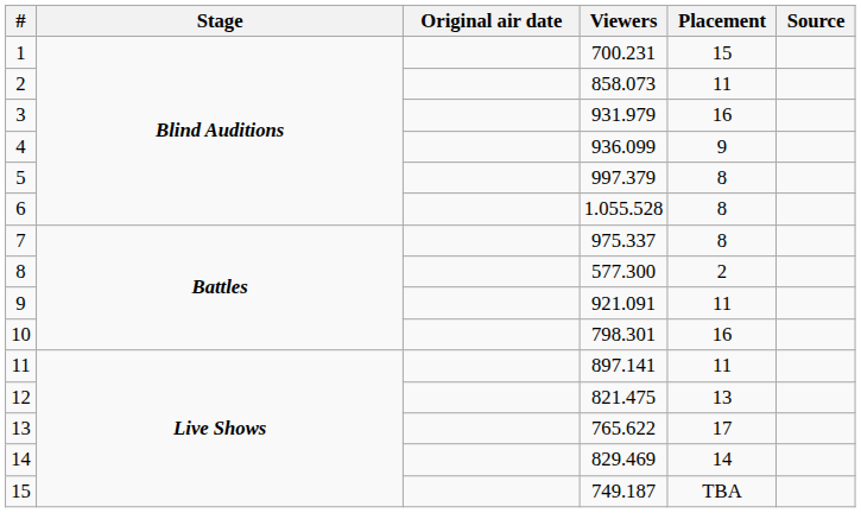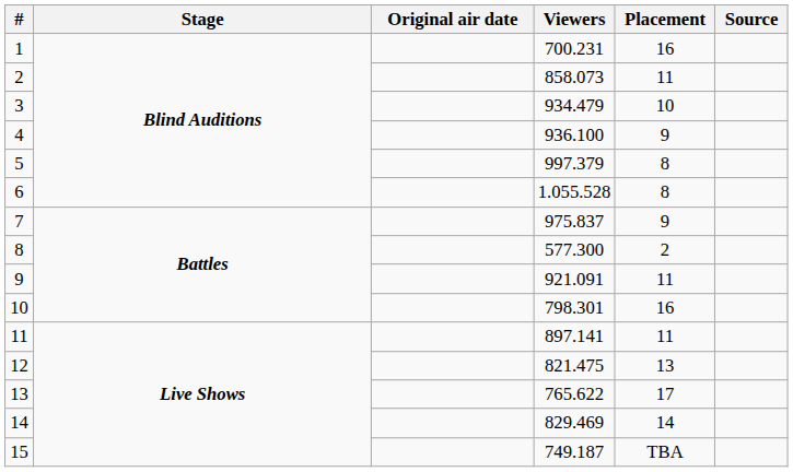1 | Placement: 15 -> 16
3 | Viewers: 931.979 -> 934.479
3 | Placement: 16 -> 10
4 | Viewers: 936.099 -> 936.100
7 | Viewers: 975.337 -> 975.837
7 | Placement: 8 -> 9
